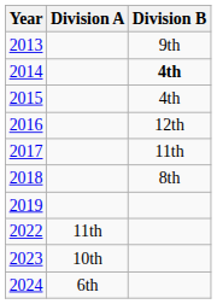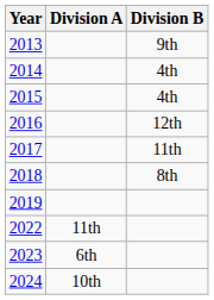2014 | Division B: bold -> normal
2023 | Division A: 10th -> 6th
2024 | Division A: 6th -> 10th
